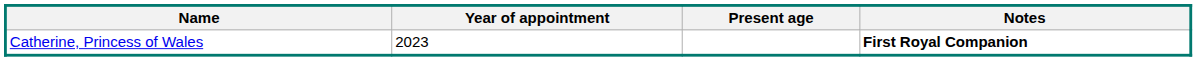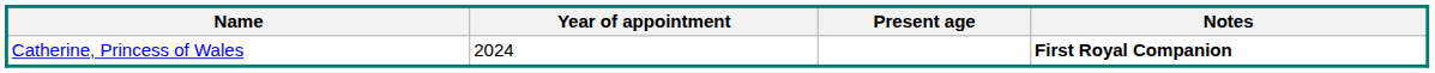Catherine, Princess of Wales | Year of appointment: 2023 -> 2024
